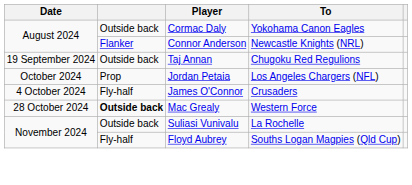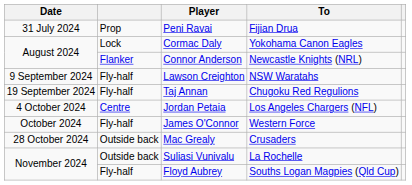+ row: 31 July 2024 | Prop | Peni Ravai | Fijian Drua
Cormac Daly | column 2: Outside back -> Lock
+ row: 9 September 2024 | Fly-half | Lawson Creighton | NSW Waratahs
Taj Annan | column 2: Outside back -> Fly-half
Jordan Petaia | Date: October 2024 -> 4 October 2024
Jordan Petaia | column 2: Prop -> Centre
James O'Connor | Date: 4 October 2024 -> October 2024
James O'Connor | To: Crusaders -> Western Force
Mac Grealy | column 2: bold -> normal
Mac Grealy | To: Western Force -> Crusaders
